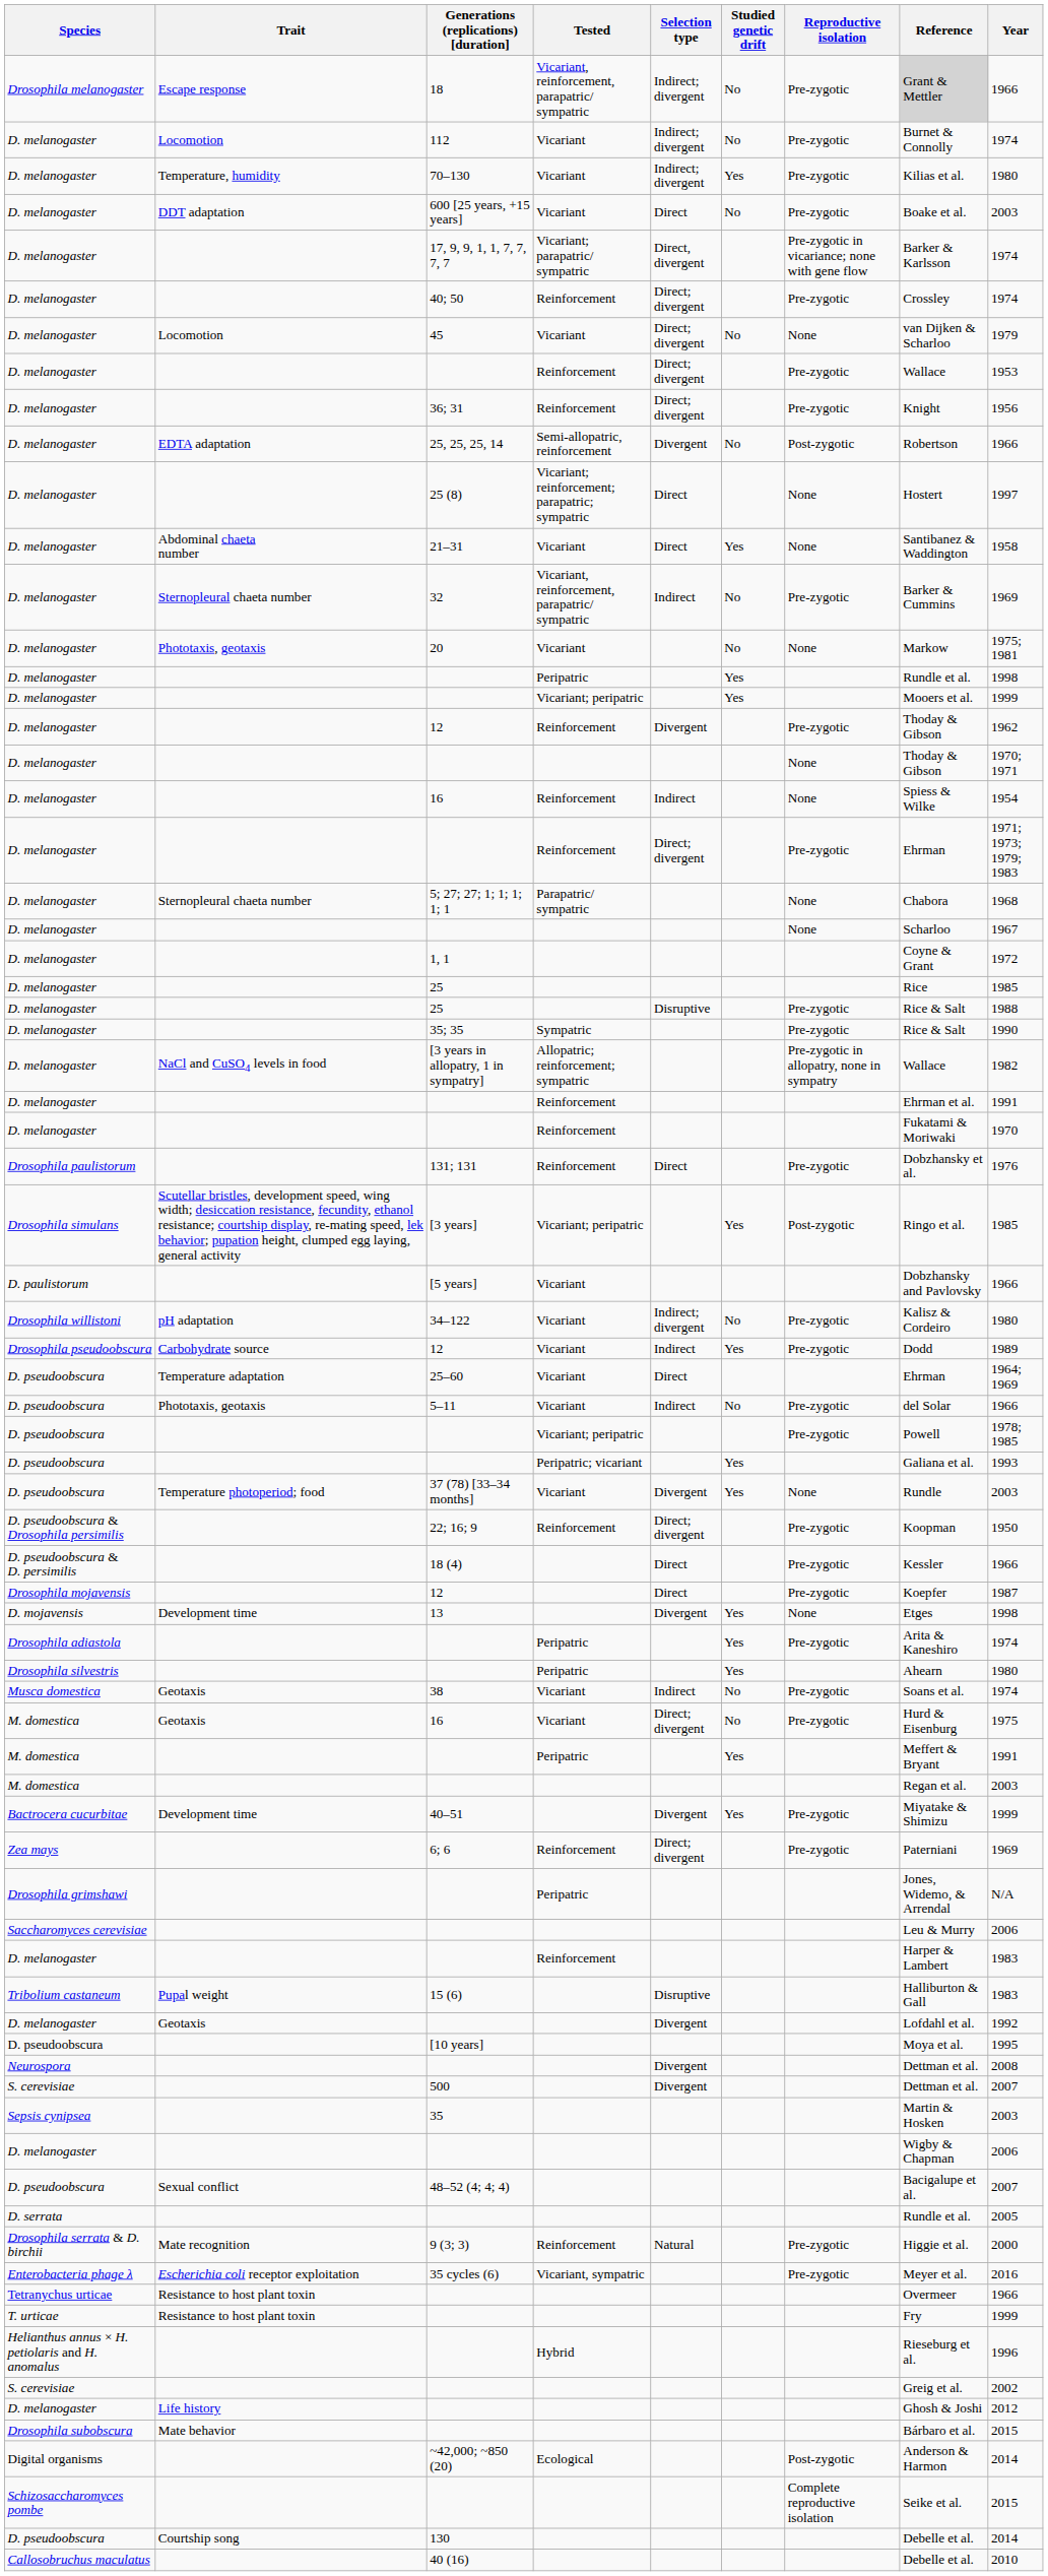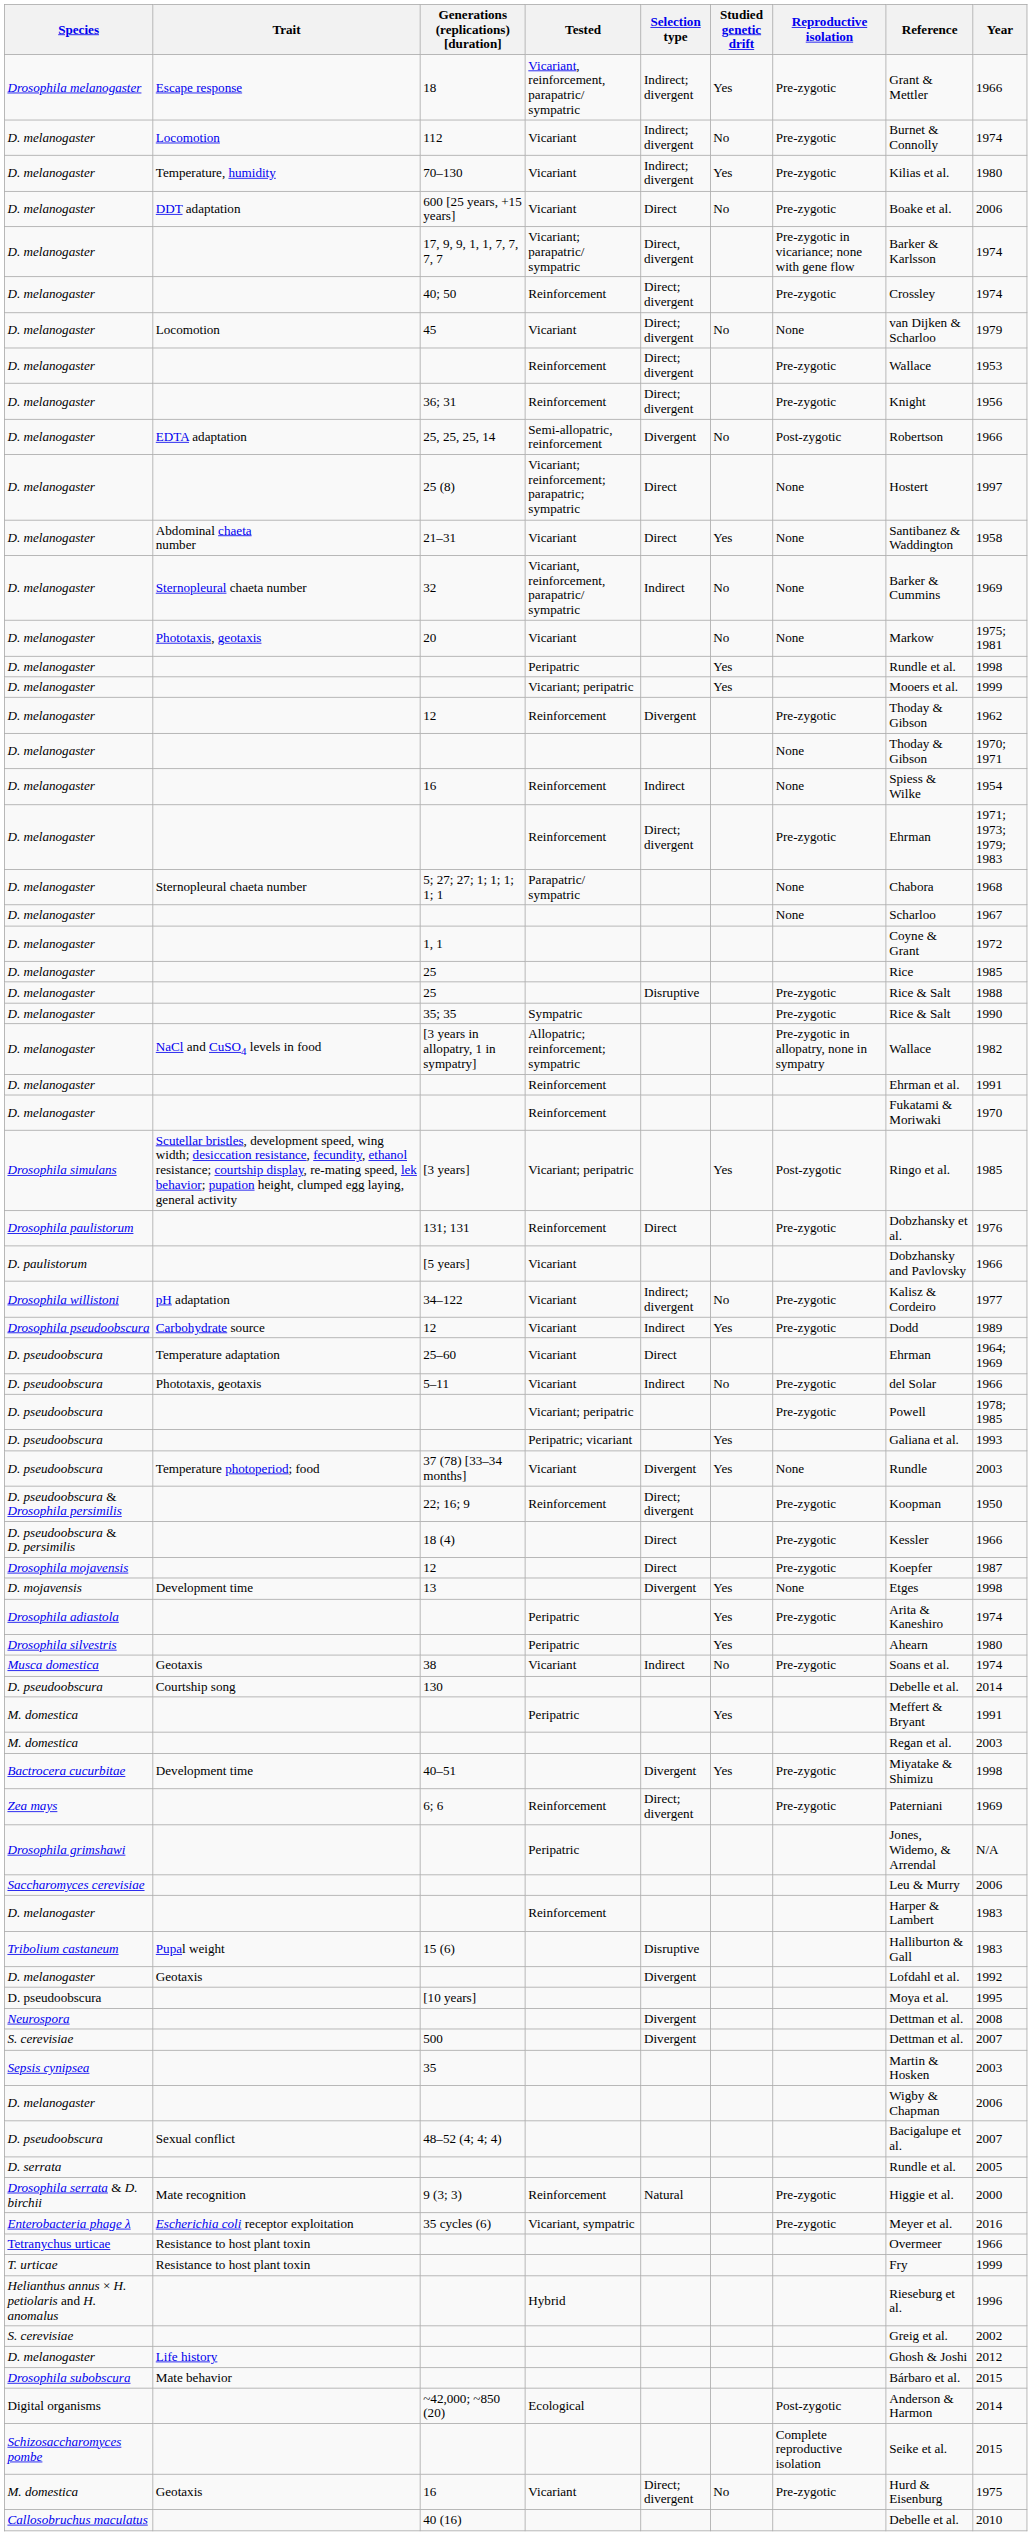18 | Studied genetic drift: No -> Yes
18 | Reference: lightgrey background -> no background
600 [25 years, +15 years] | Year: 2003 -> 2006
32 | Reproductive isolation: Pre-zygotic -> None
rows swapped: [3 years] <-> 131; 131
34–122 | Year: 1980 -> 1977
rows swapped: M. domestica / 16 <-> 130
40–51 | Year: 1999 -> 1998
